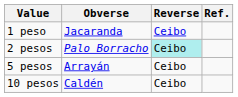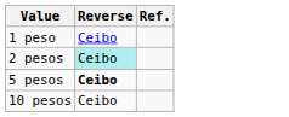- column: Obverse | Jacaranda | Palo Borracho | Arrayán | Caldén
5 pesos | Reverse: normal -> bold
